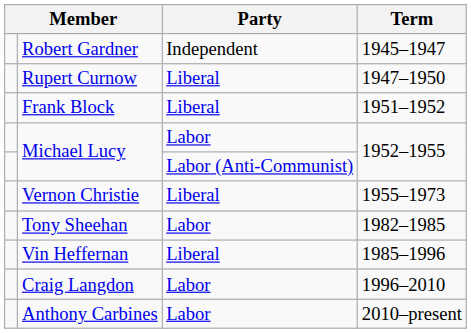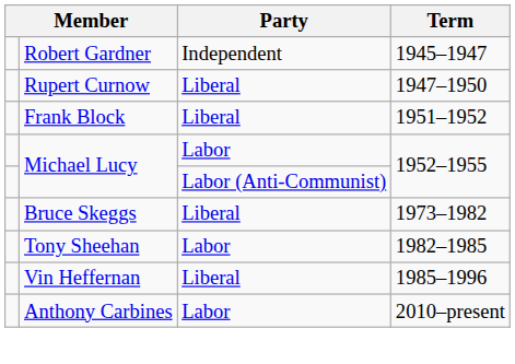- row: Vernon Christie | Liberal | 1955–1973
+ row: Bruce Skeggs | Liberal | 1973–1982
- row: Craig Langdon | Labor | 1996–2010
